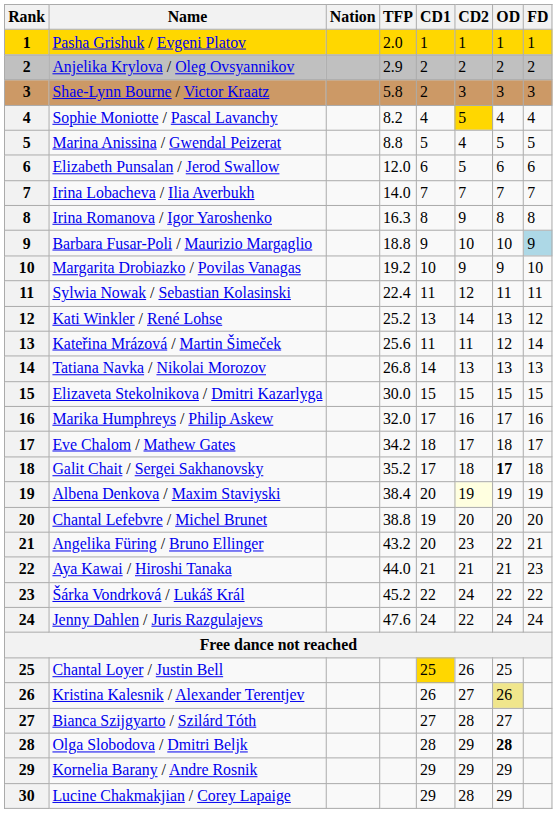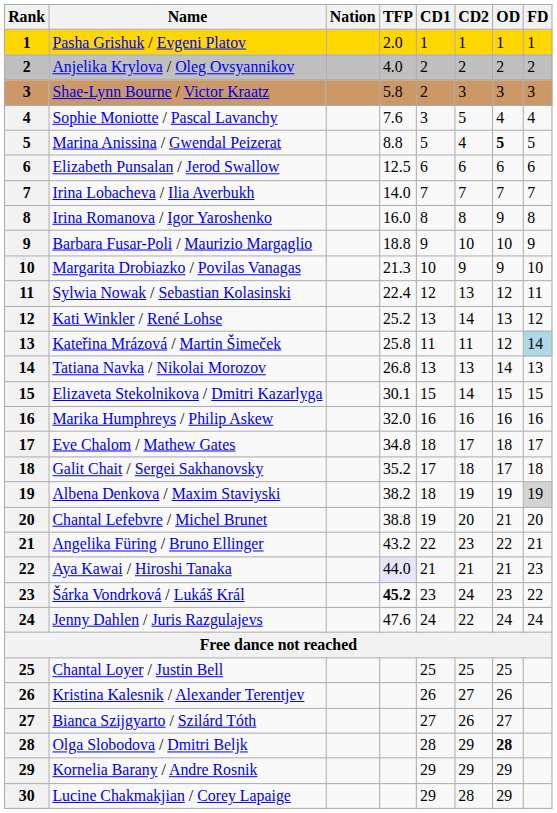Anjelika Krylova / Oleg Ovsyannikov | TFP: 2.9 -> 4.0
Sophie Moniotte / Pascal Lavanchy | TFP: 8.2 -> 7.6
Sophie Moniotte / Pascal Lavanchy | CD1: 4 -> 3
Sophie Moniotte / Pascal Lavanchy | CD2: gold background -> no background
Marina Anissina / Gwendal Peizerat | OD: normal -> bold
Elizabeth Punsalan / Jerod Swallow | TFP: 12.0 -> 12.5
Elizabeth Punsalan / Jerod Swallow | CD2: 5 -> 6
Irina Romanova / Igor Yaroshenko | TFP: 16.3 -> 16.0
Irina Romanova / Igor Yaroshenko | CD2: 9 -> 8
Irina Romanova / Igor Yaroshenko | OD: 8 -> 9
Barbara Fusar-Poli / Maurizio Margaglio | FD: lightblue background -> no background
Margarita Drobiazko / Povilas Vanagas | TFP: 19.2 -> 21.3
Sylwia Nowak / Sebastian Kolasinski | CD1: 11 -> 12
Sylwia Nowak / Sebastian Kolasinski | CD2: 12 -> 13
Sylwia Nowak / Sebastian Kolasinski | OD: 11 -> 12
Kateřina Mrázová / Martin Šimeček | TFP: 25.6 -> 25.8
Kateřina Mrázová / Martin Šimeček | FD: no background -> lightblue background
Tatiana Navka / Nikolai Morozov | CD1: 14 -> 13
Tatiana Navka / Nikolai Morozov | OD: 13 -> 14
Elizaveta Stekolnikova / Dmitri Kazarlyga | TFP: 30.0 -> 30.1
Elizaveta Stekolnikova / Dmitri Kazarlyga | CD2: 15 -> 14
Marika Humphreys / Philip Askew | CD1: 17 -> 16
Marika Humphreys / Philip Askew | OD: 17 -> 16
Eve Chalom / Mathew Gates | TFP: 34.2 -> 34.8
Galit Chait / Sergei Sakhanovsky | OD: bold -> normal
Albena Denkova / Maxim Staviyski | TFP: 38.4 -> 38.2
Albena Denkova / Maxim Staviyski | CD1: 20 -> 18
Albena Denkova / Maxim Staviyski | CD2: lightyellow background -> no background
Albena Denkova / Maxim Staviyski | FD: no background -> lightgrey background
Chantal Lefebvre / Michel Brunet | OD: 20 -> 21
Angelika Füring / Bruno Ellinger | CD1: 20 -> 22
Aya Kawai / Hiroshi Tanaka | TFP: no background -> lavender background
Šárka Vondrková / Lukáš Král | TFP: normal -> bold
Šárka Vondrková / Lukáš Král | CD1: 22 -> 23
Šárka Vondrková / Lukáš Král | OD: 22 -> 23
Chantal Loyer / Justin Bell | CD1: gold background -> no background
Chantal Loyer / Justin Bell | CD2: 26 -> 25
Kristina Kalesnik / Alexander Terentjev | OD: khaki background -> no background
Bianca Szijgyarto / Szilárd Tóth | CD2: 28 -> 26
